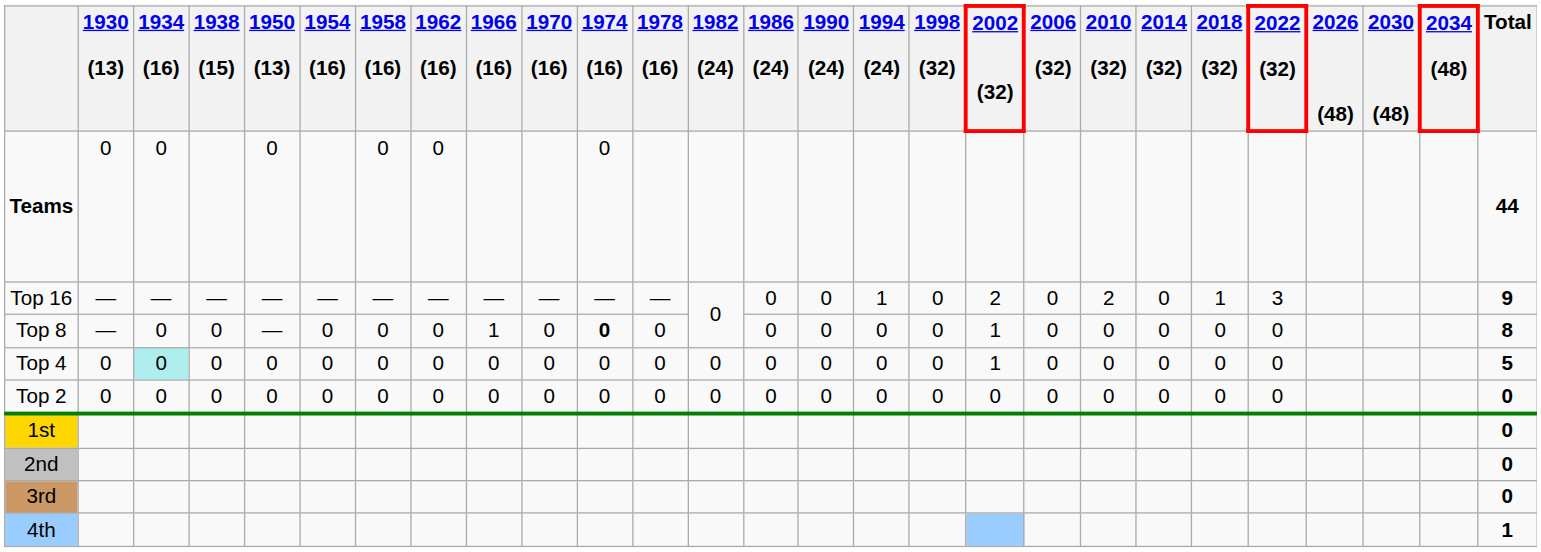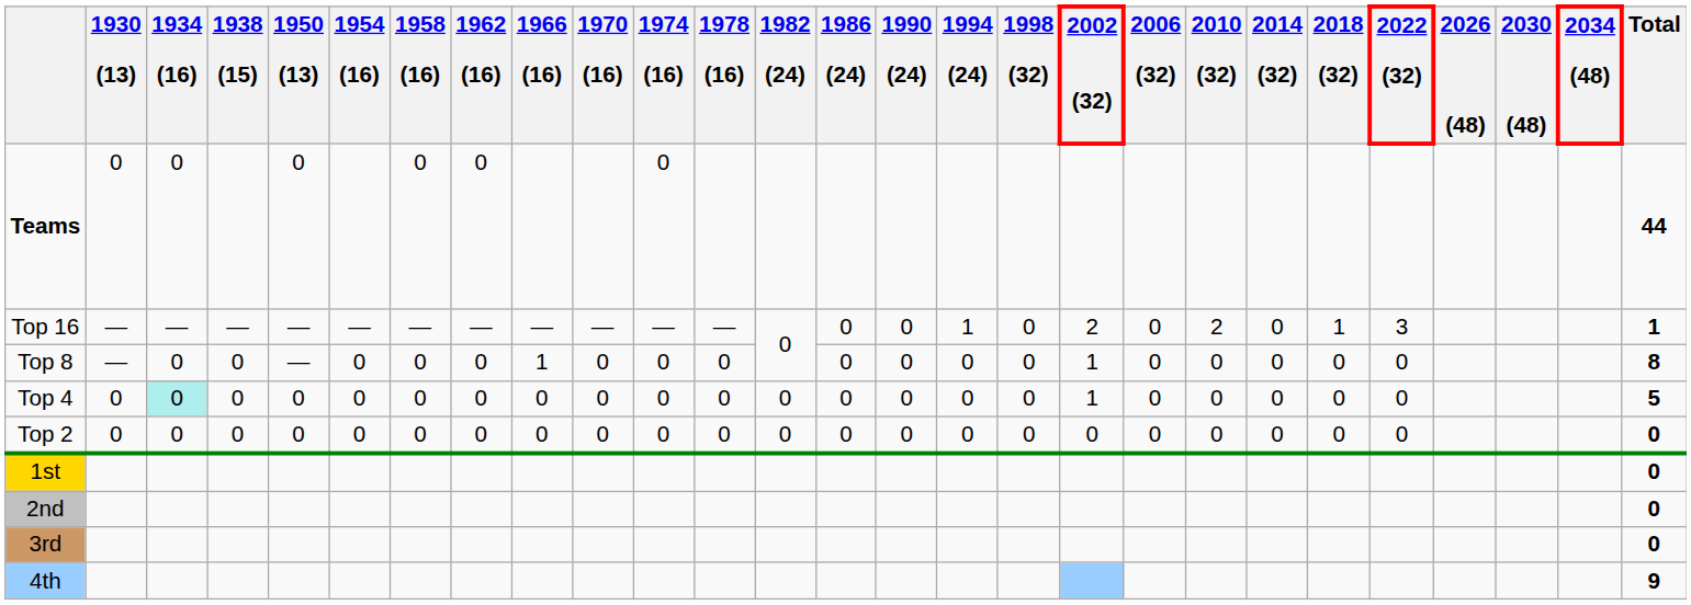Top 16 | Total: 9 -> 1
Top 8 | 1974 (16): bold -> normal
4th | Total: 1 -> 9
